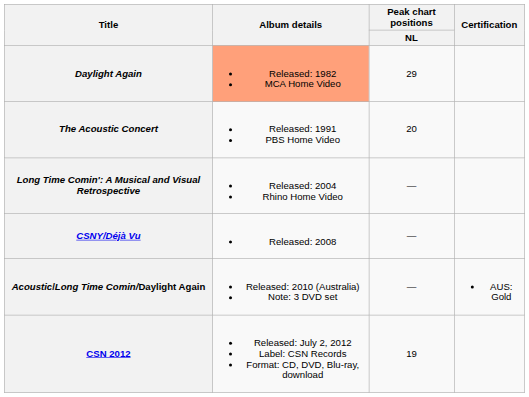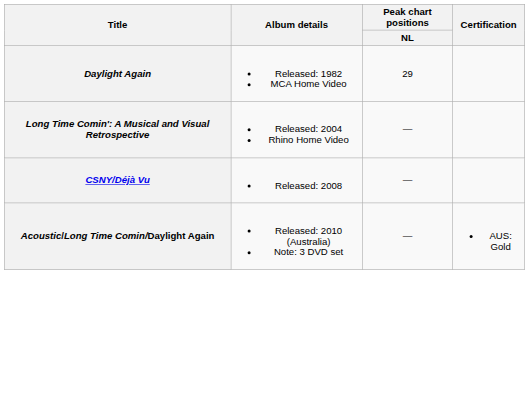Daylight Again | Album details: lightsalmon background -> no background
- row: The Acoustic Concert | Released: 1991 PBS Home Video | 20
- row: CSN 2012 | Released: July 2, 2012 Label: CSN Records Format: CD, DVD, Blu-ray, download | 19
